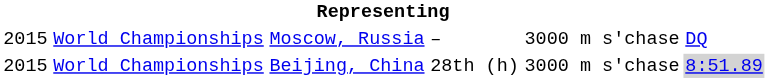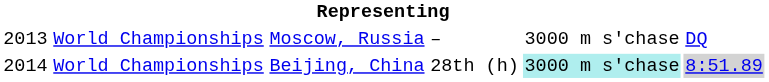Moscow, Russia | column 1: 2015 -> 2013
Beijing, China | column 1: 2015 -> 2014
Beijing, China | column 5: no background -> paleturquoise background
